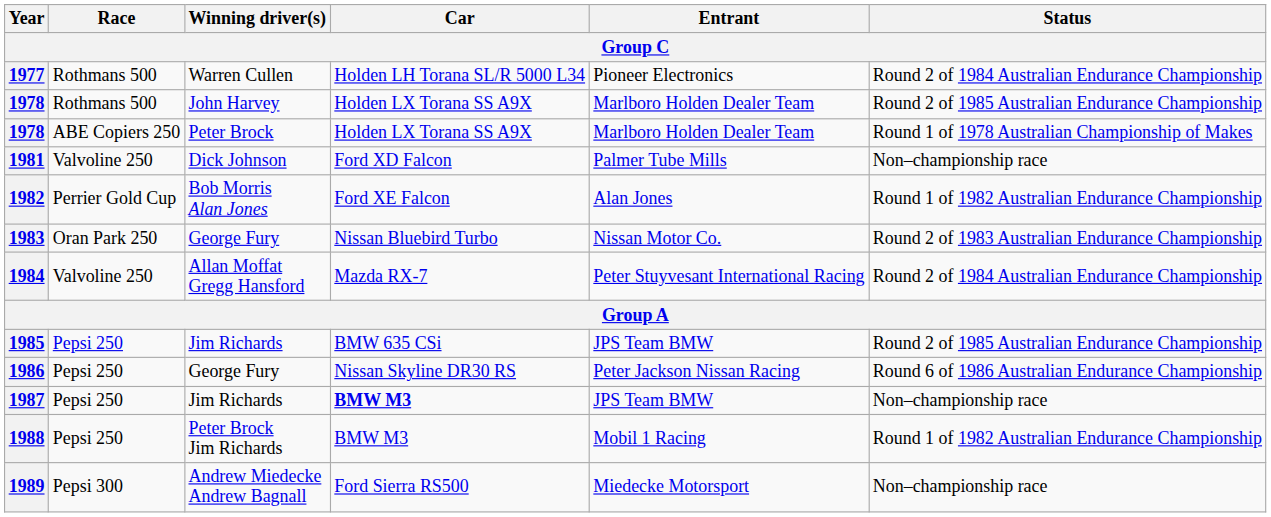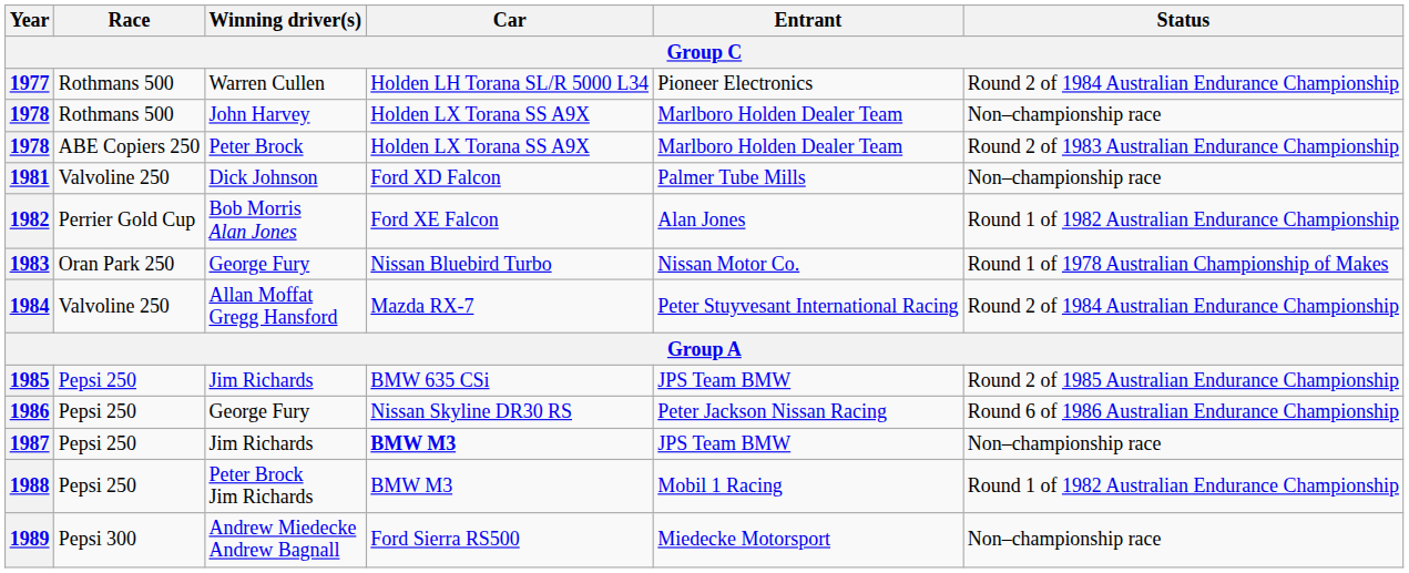1978 / John Harvey | Status: Round 2 of 1985 Australian Endurance Championship -> Non–championship race
1978 / Peter Brock | Status: Round 1 of 1978 Australian Championship of Makes -> Round 2 of 1983 Australian Endurance Championship
1983 | Status: Round 2 of 1983 Australian Endurance Championship -> Round 1 of 1978 Australian Championship of Makes
